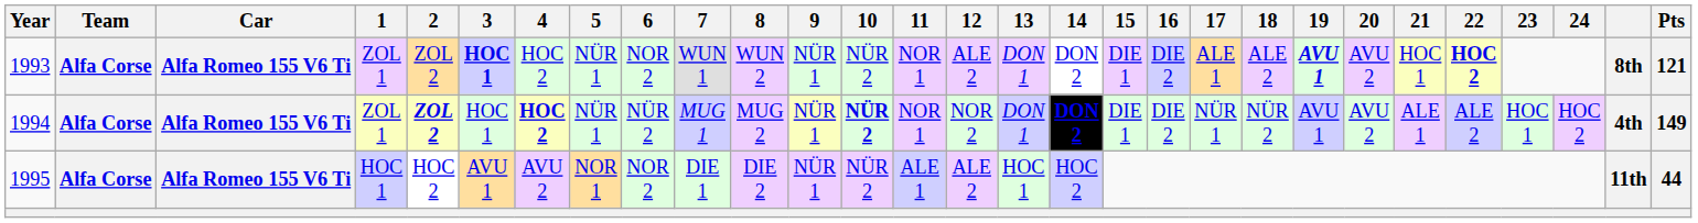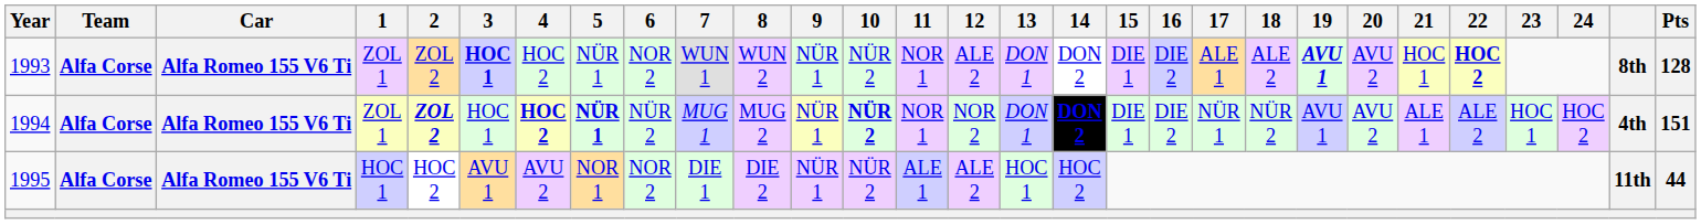1993 | Pts: 121 -> 128
1994 | 5: normal -> bold
1994 | Pts: 149 -> 151
